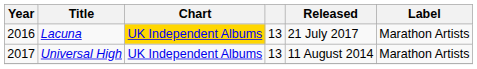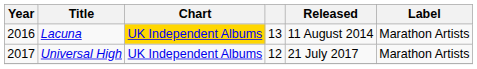Lacuna | Released: 21 July 2017 -> 11 August 2014
Universal High | column 4: 13 -> 12
Universal High | Released: 11 August 2014 -> 21 July 2017
